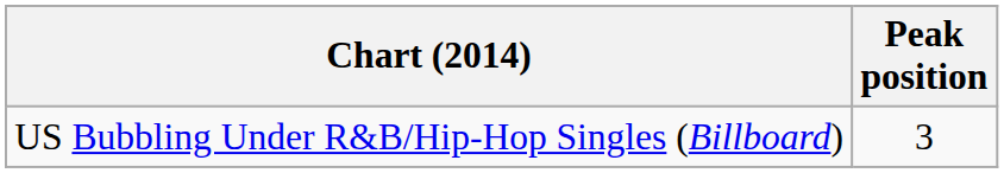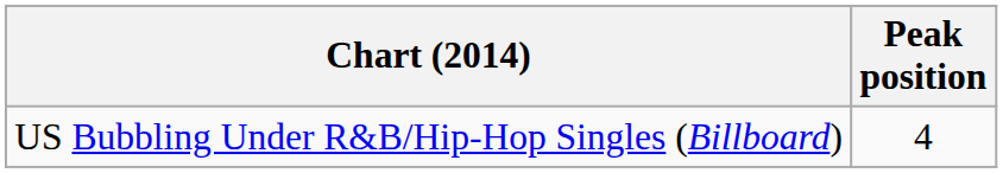US Bubbling Under R&B/Hip-Hop Singles (Billboard) | Peak position: 3 -> 4
